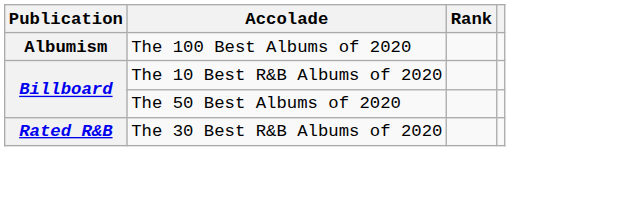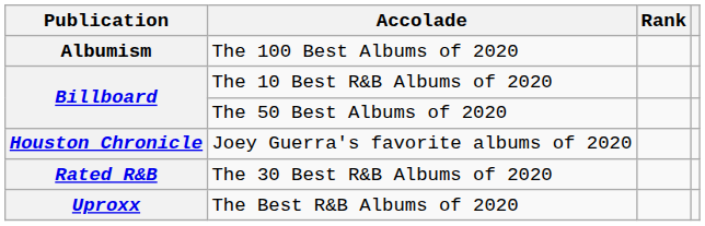+ row: Houston Chronicle | Joey Guerra's favorite albums of 2020
+ row: Uproxx | The Best R&B Albums of 2020
